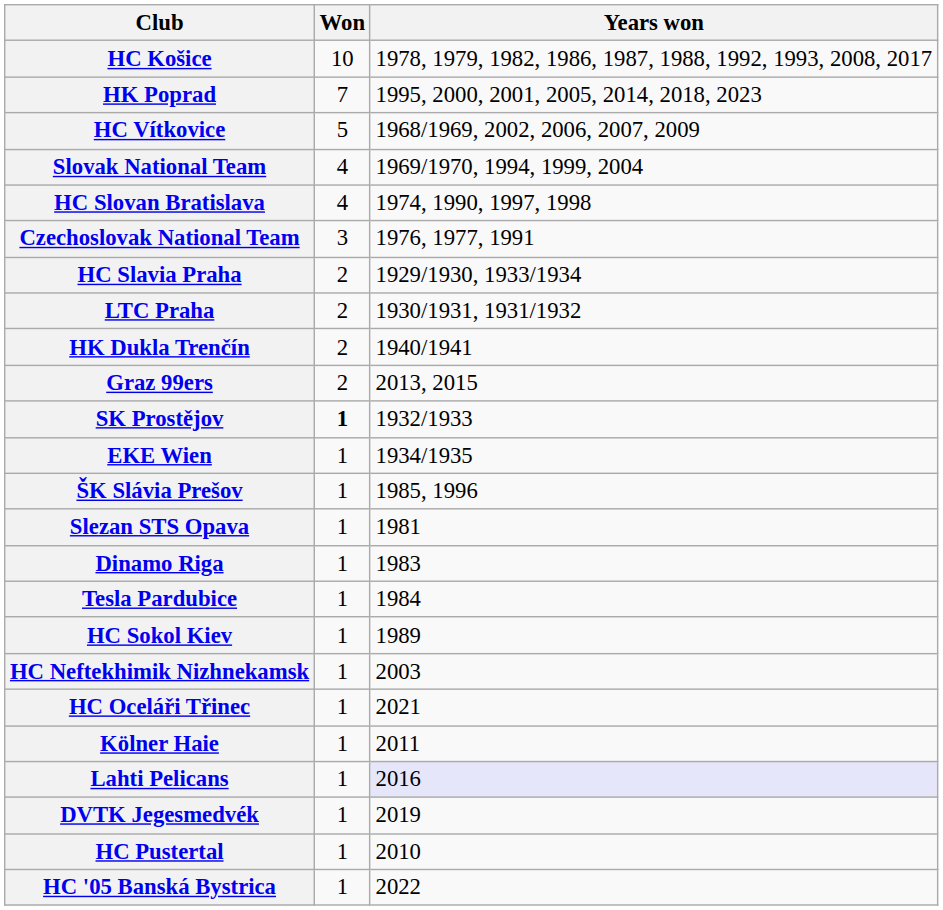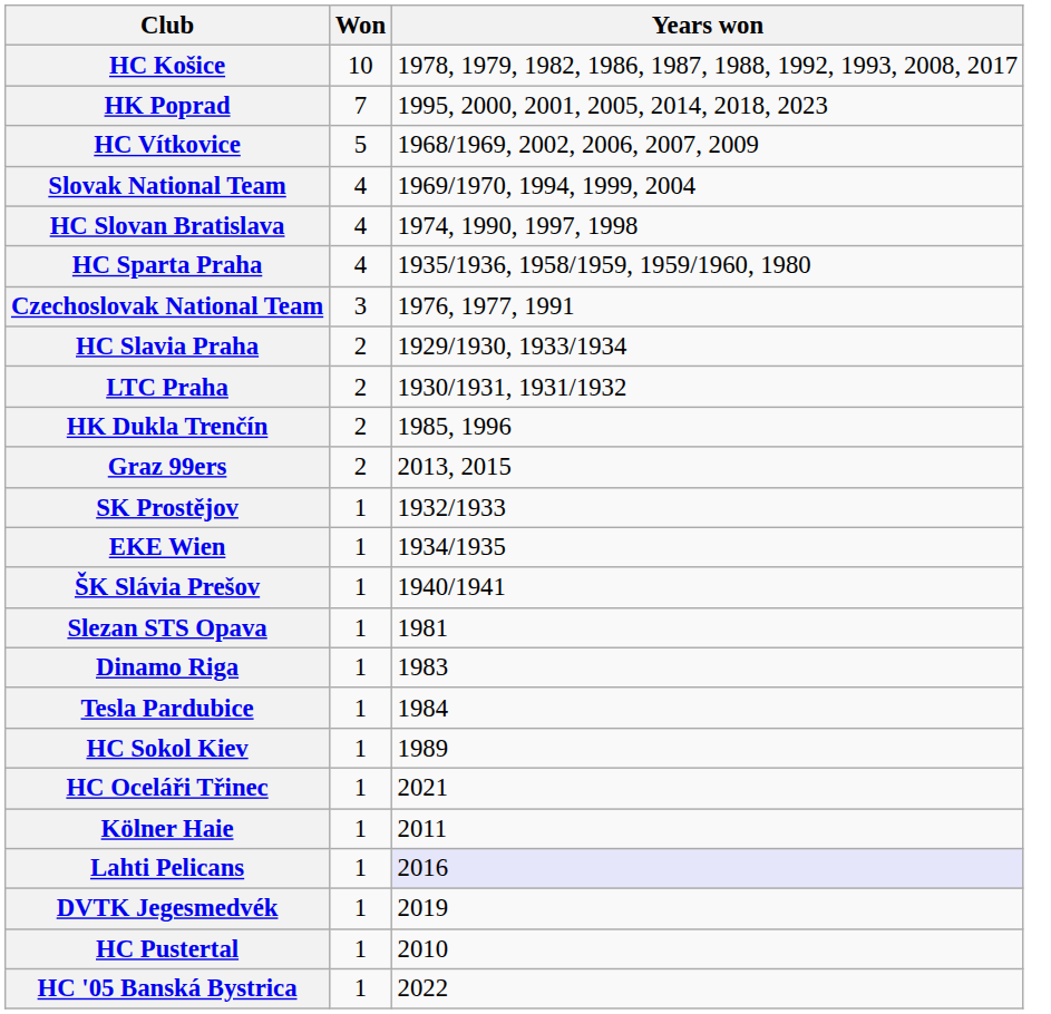+ row: HC Sparta Praha | 4 | 1935/1936, 1958/1959, 1959/1960, 1980
HK Dukla Trenčín | Years won: 1940/1941 -> 1985, 1996
SK Prostějov | Won: bold -> normal
ŠK Slávia Prešov | Years won: 1985, 1996 -> 1940/1941
- row: HC Neftekhimik Nizhnekamsk | 1 | 2003
